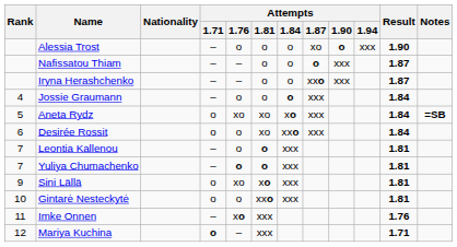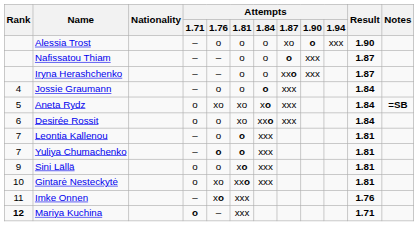Sini Lällä | Attempts / 1.76: xo -> o
Gintarė Nesteckytė | Attempts / 1.76: o -> xo
Mariya Kuchina | Rank: normal -> bold
